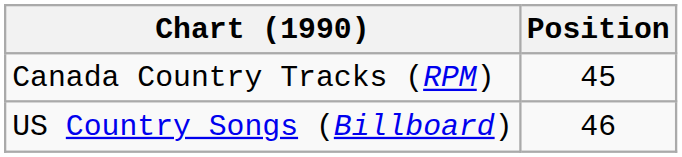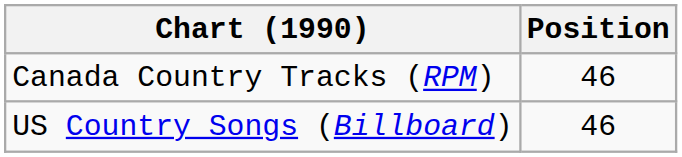Canada Country Tracks (RPM) | Position: 45 -> 46
